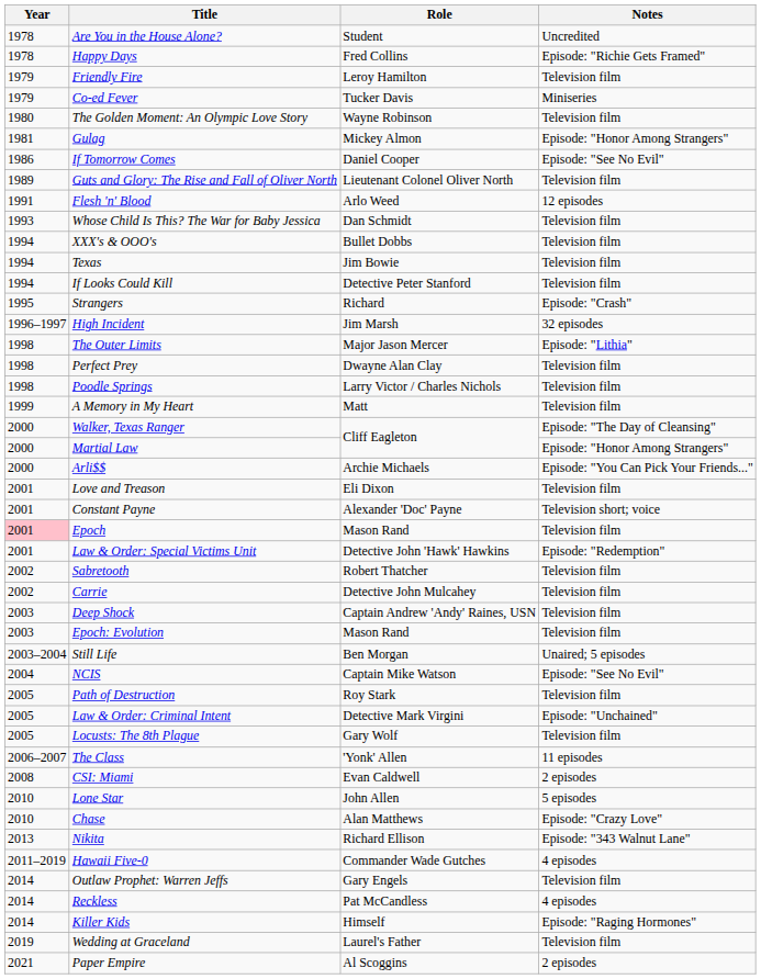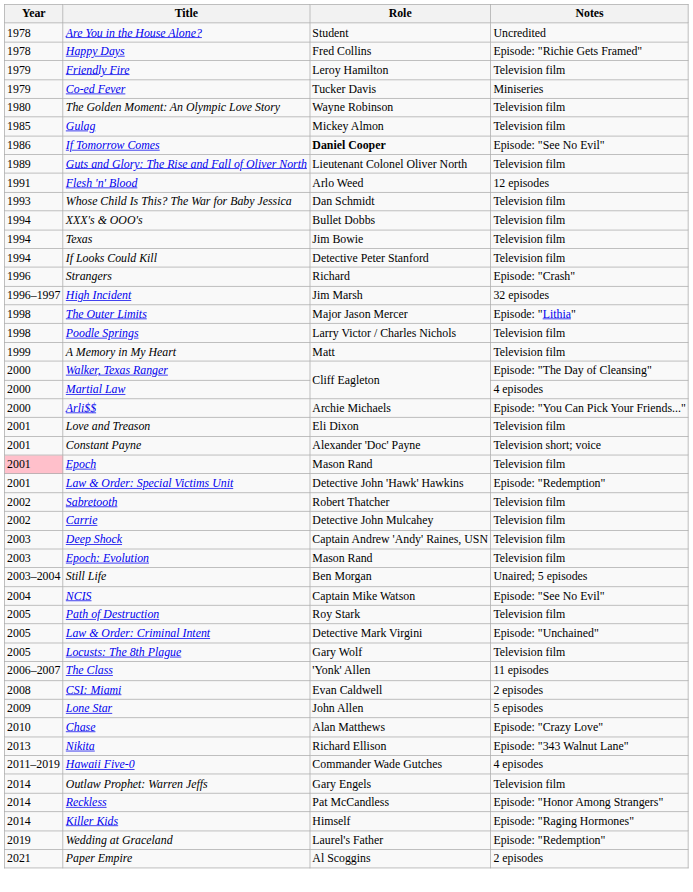Gulag | Year: 1981 -> 1985
Gulag | Notes: Episode: "Honor Among Strangers" -> Television film
If Tomorrow Comes | Role: normal -> bold
Strangers | Year: 1995 -> 1996
- row: 1998 | Perfect Prey | Dwayne Alan Clay | Television film
Martial Law | Notes: Episode: "Honor Among Strangers" -> 4 episodes
Lone Star | Year: 2010 -> 2009
Reckless | Notes: 4 episodes -> Episode: "Honor Among Strangers"
Wedding at Graceland | Notes: Television film -> Episode: "Redemption"
